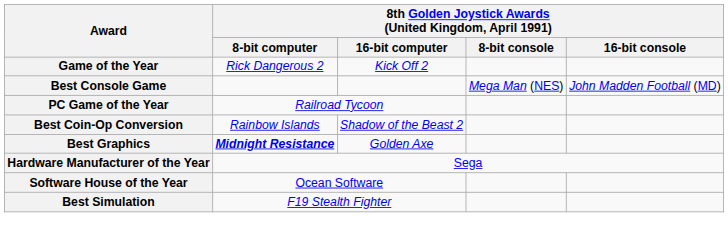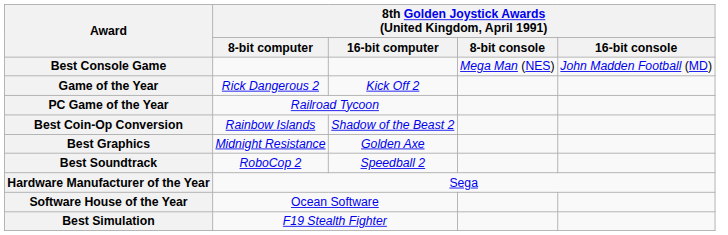rows swapped: Game of the Year <-> Best Console Game
Best Graphics | column 2: bold -> normal
+ row: Best Soundtrack | RoboCop 2 | Speedball 2
